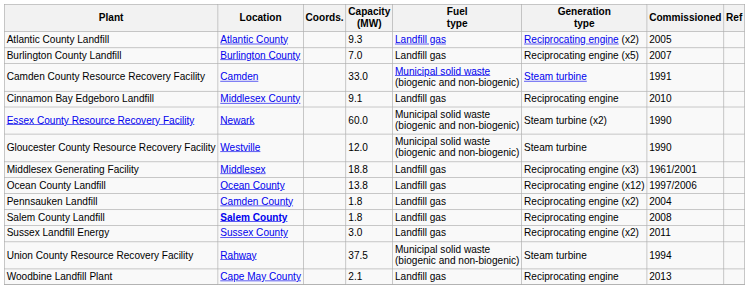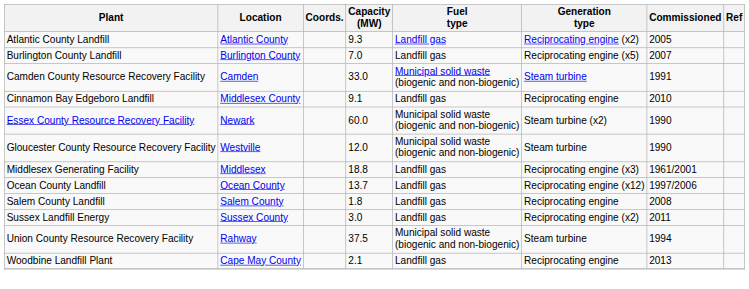Ocean County Landfill | Capacity (MW): 13.8 -> 13.7
- row: Pennsauken Landfill | Camden County | 1.8 | Landfill gas | Reciprocating engine (x2) | 2004
Salem County Landfill | Location: bold -> normal
